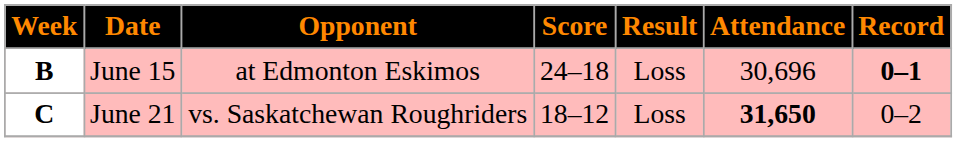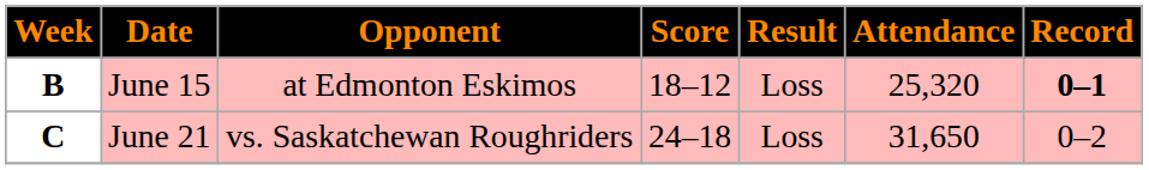June 15 | Score: 24–18 -> 18–12
June 15 | Attendance: 30,696 -> 25,320
June 21 | Score: 18–12 -> 24–18
June 21 | Attendance: bold -> normal
